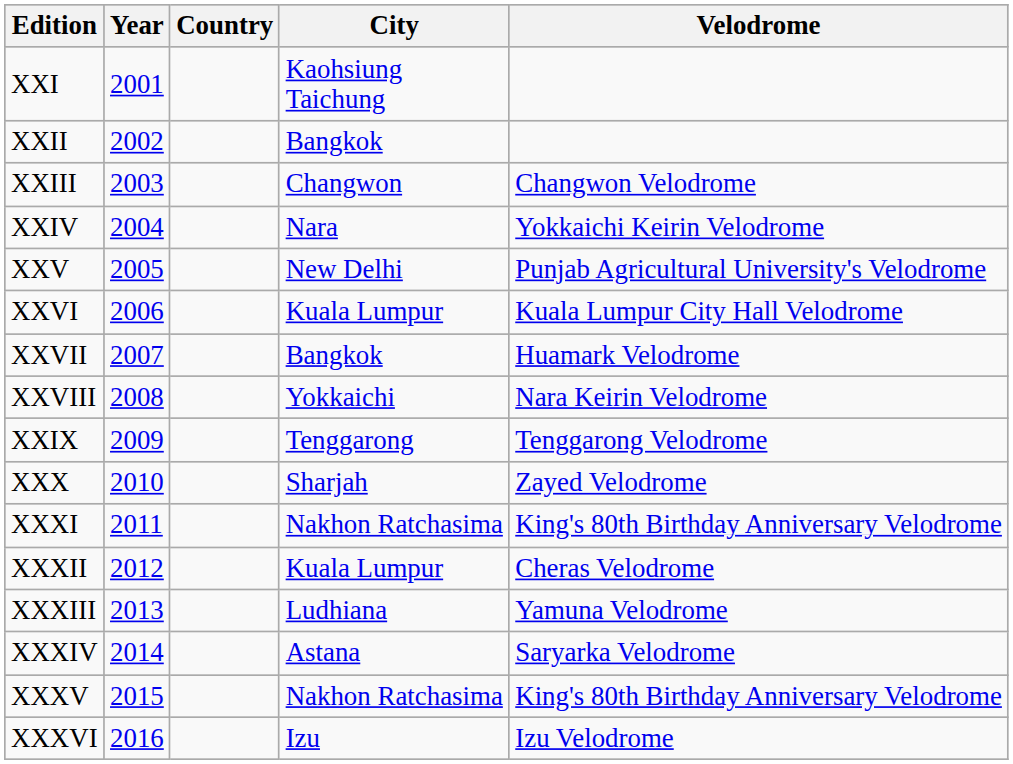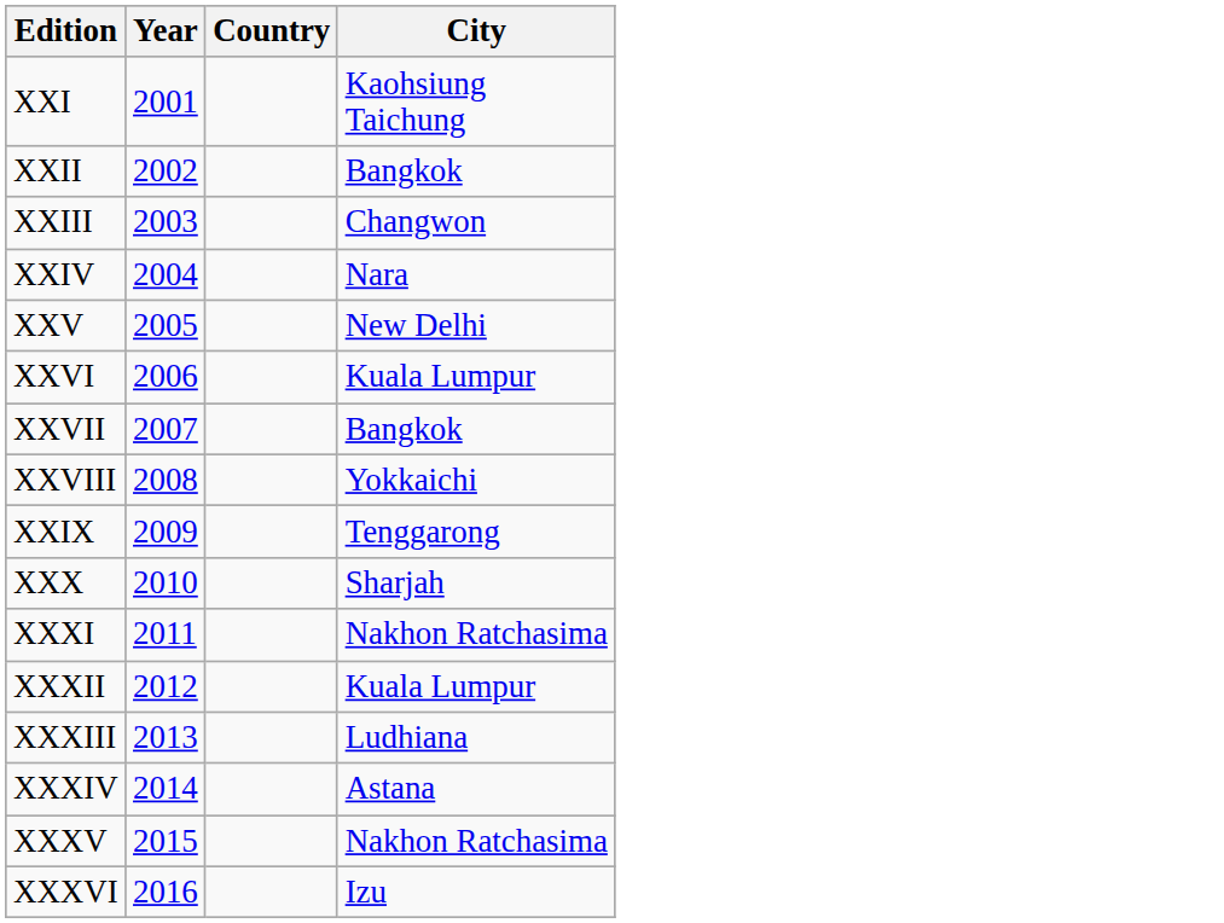- column: Velodrome | Changwon Velodrome | Yokkaichi Keirin Velodrome | Punjab Agricultural University's Velodrome | Kuala Lumpur City Hall Velodrome | Huamark Velodrome | Nara Keirin Velodrome | Tenggarong Velodrome | Zayed Velodrome | King's 80th Birthday Anniversary Velodrome | Cheras Velodrome | Yamuna Velodrome | Saryarka Velodrome | King's 80th Birthday Anniversary Velodrome | Izu Velodrome
